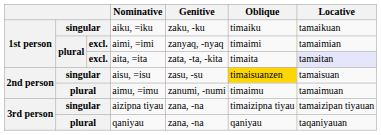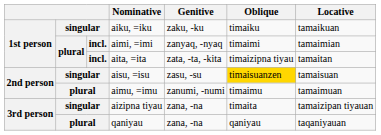aimi, =imi | column 3: excl. -> incl.
aita, =ita | column 3: excl. -> incl.
aita, =ita | Oblique: timaita -> timaizipna tiyau
aita, =ita | Locative: lavender background -> no background
aizipna tiyau | Oblique: timaizipna tiyau -> timaita
